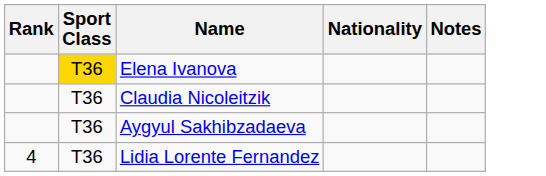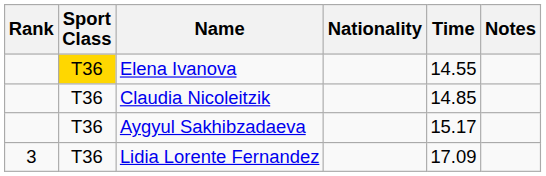+ column: Time | 14.55 | 14.85 | 15.17 | 17.09
Lidia Lorente Fernandez | Rank: 4 -> 3
